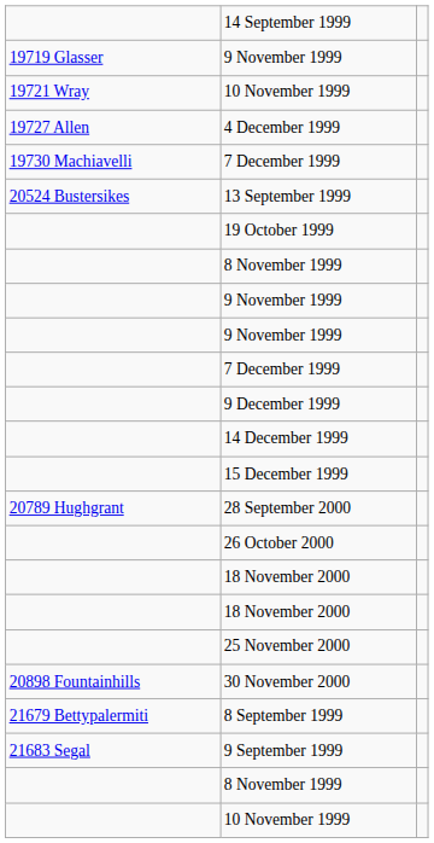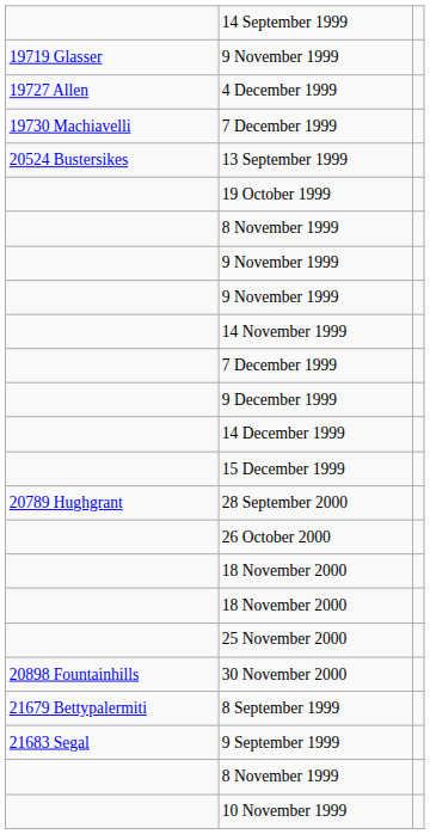- row: 19721 Wray | 10 November 1999
+ row: 14 November 1999
